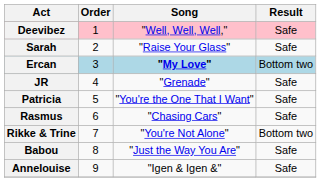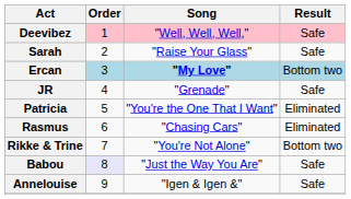Patricia | Result: Safe -> Eliminated
Rasmus | Result: Safe -> Eliminated
Babou | Order: no background -> lavender background
